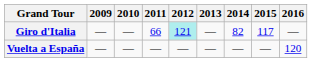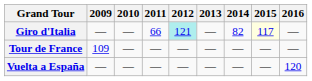Giro d'Italia | 2015: no background -> lightyellow background
+ row: Tour de France | 109 | — | — | — | — | — | — | —
